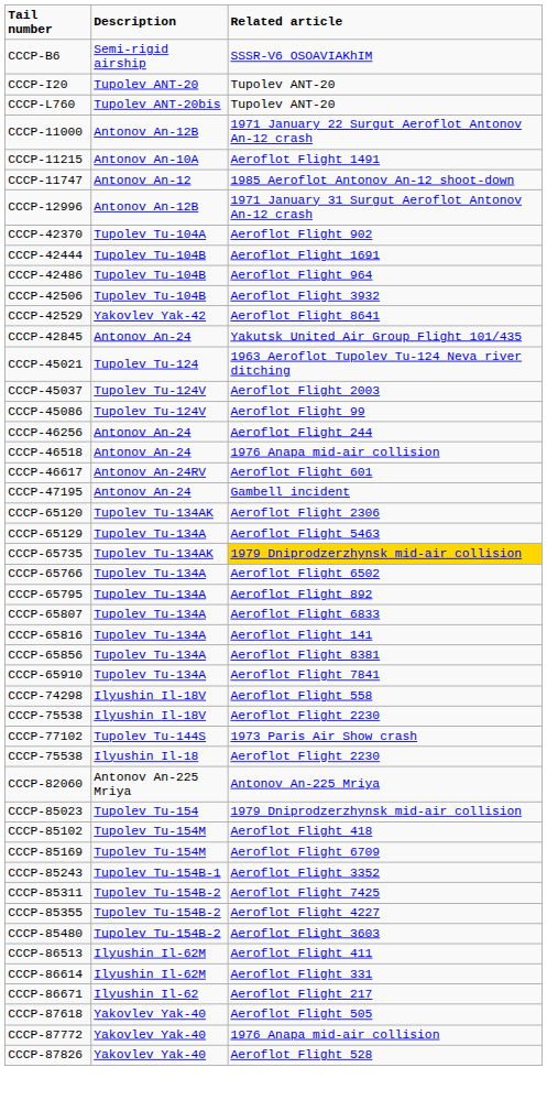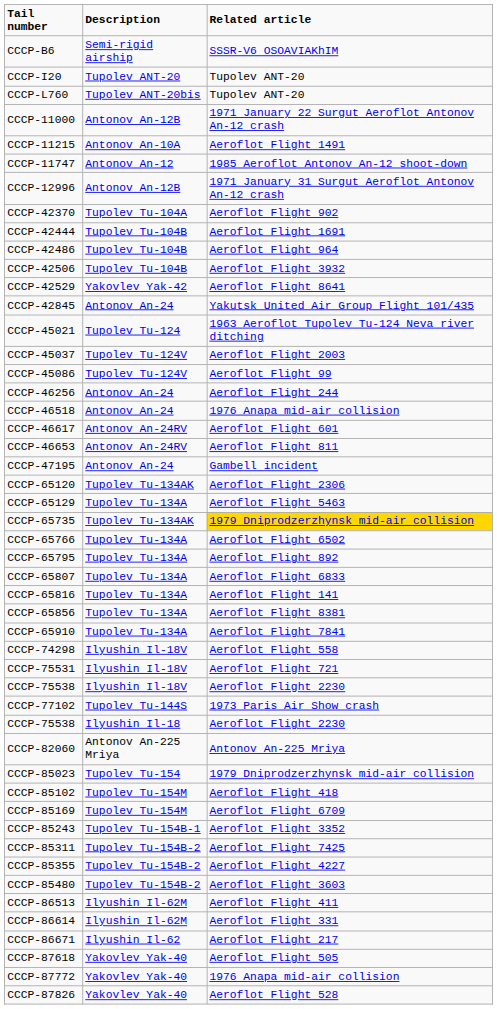+ row: CCCP-46653 | Antonov An-24RV | Aeroflot Flight 811
+ row: CCCP-75531 | Ilyushin Il-18V | Aeroflot Flight 721
